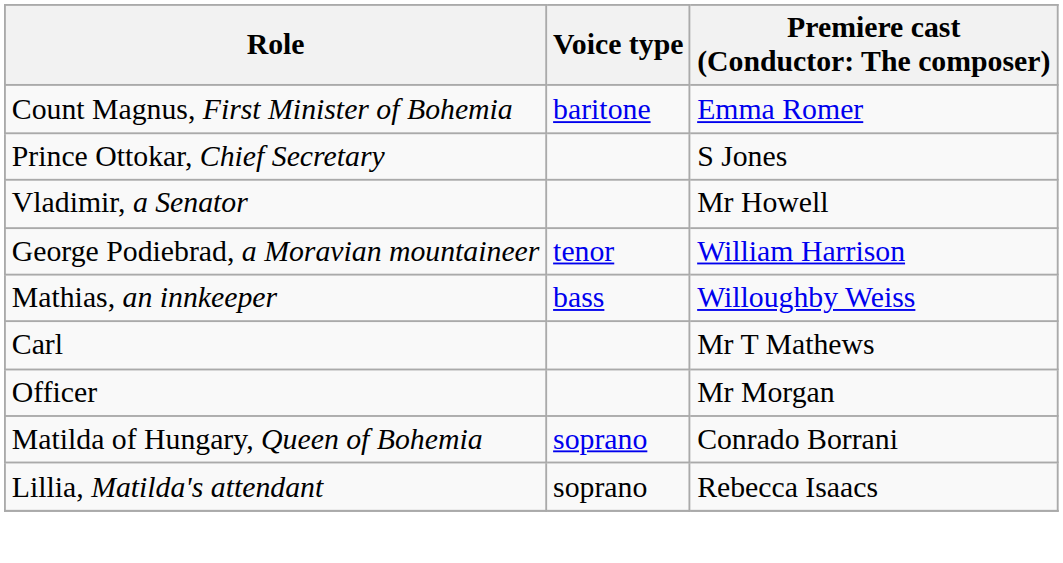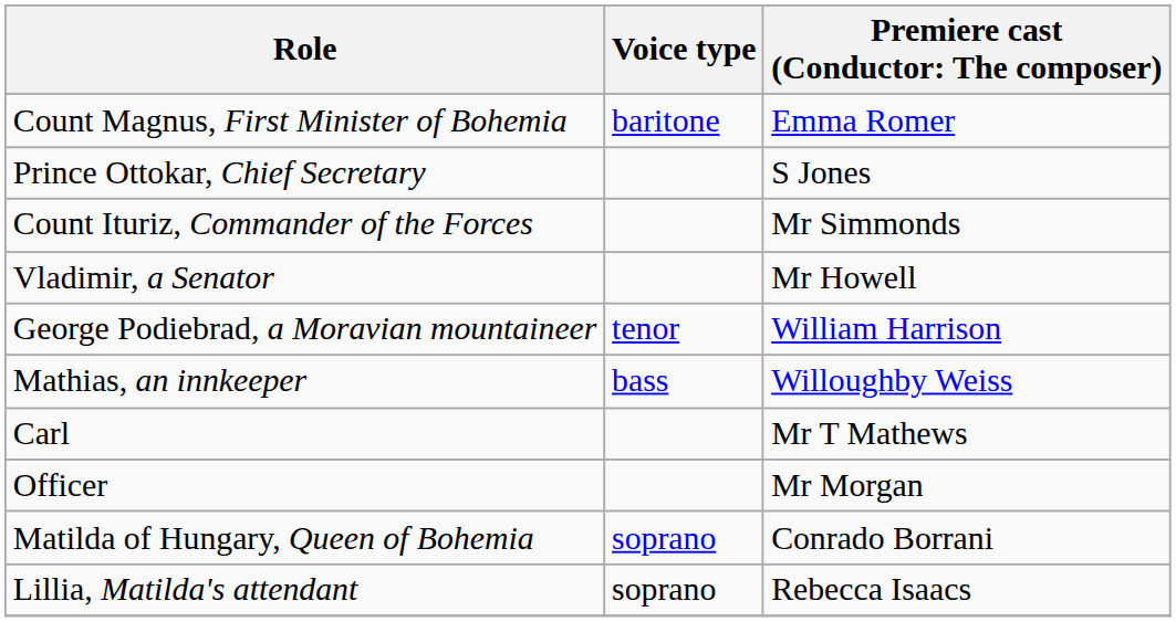+ row: Count Ituriz, Commander of the Forces | Mr Simmonds
